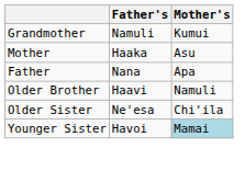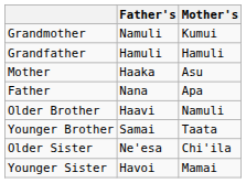+ row: Grandfather | Hamuli | Hamuli
+ row: Younger Brother | Samai | Taata
Younger Sister | Mother's: lightblue background -> no background
